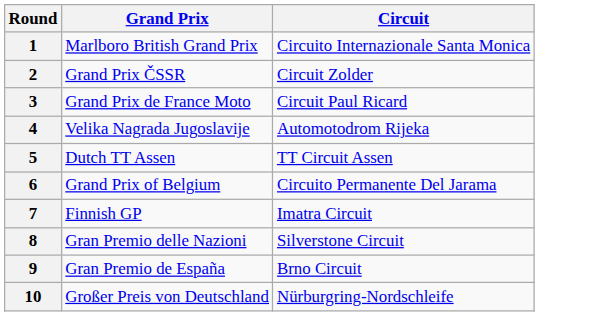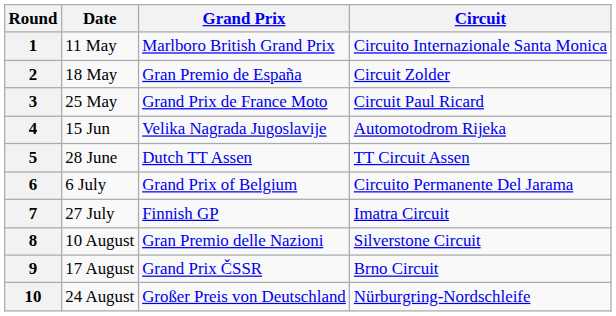+ column: Date | 11 May | 18 May | 25 May | 15 Jun | 28 June | 6 July | 27 July | 10 August | 17 August | 24 August
2 | Grand Prix: Grand Prix ČSSR -> Gran Premio de España
9 | Grand Prix: Gran Premio de España -> Grand Prix ČSSR
